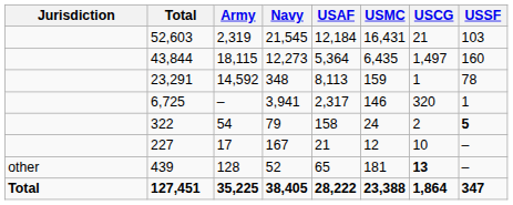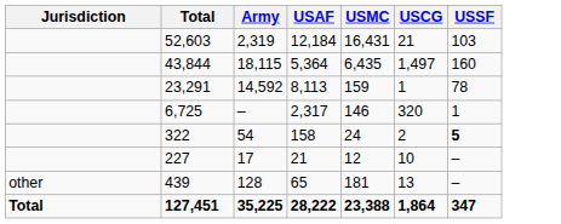- column: Navy | 21,545 | 12,273 | 348 | 3,941 | 79 | 167 | 52 | 38,405
439 | USCG: bold -> normal
